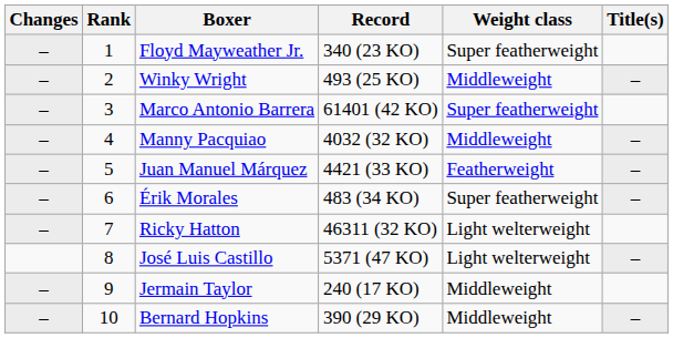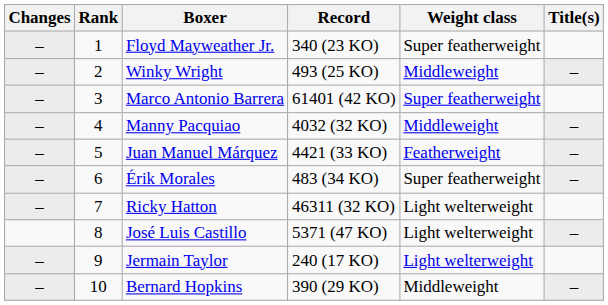Jermain Taylor | Weight class: Middleweight -> Light welterweight
